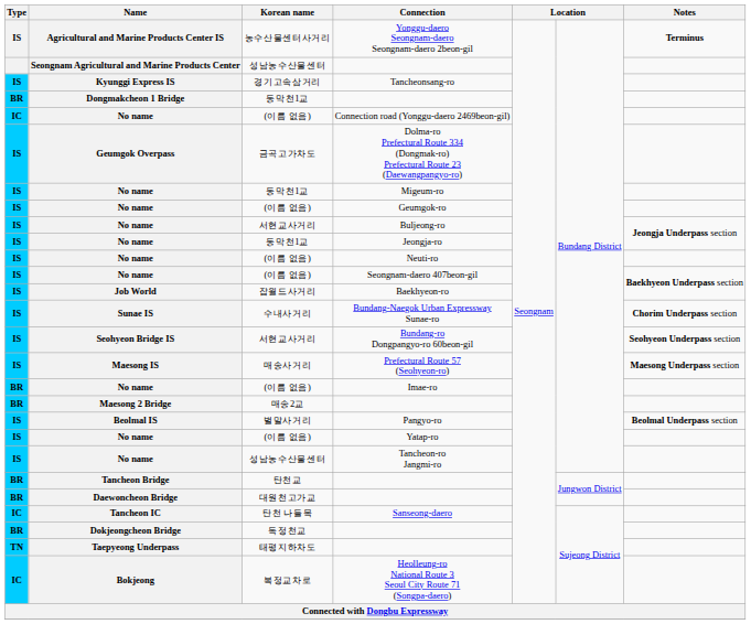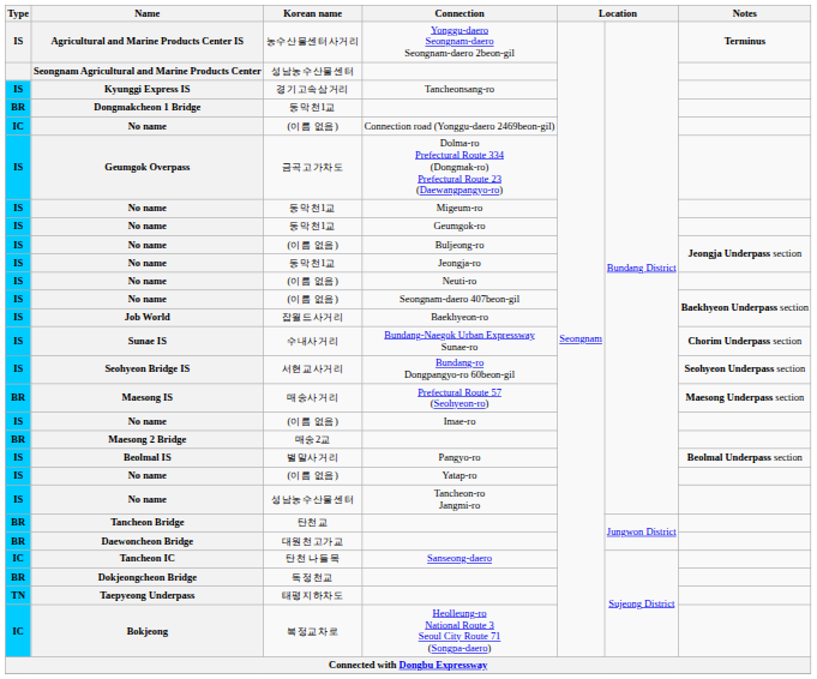Geumgok-ro | Korean name: (이름 없음) -> 동막천1교
Buljeong-ro | Korean name: 서현교사거리 -> (이름 없음)
Prefectural Route 57 (Seohyeon-ro) | Type: IS -> BR
Imae-ro | Type: BR -> IS
